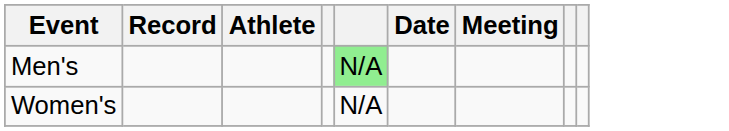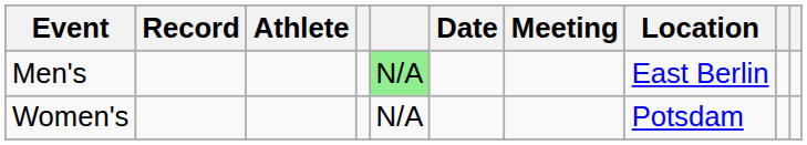+ column: Location | East Berlin | Potsdam
